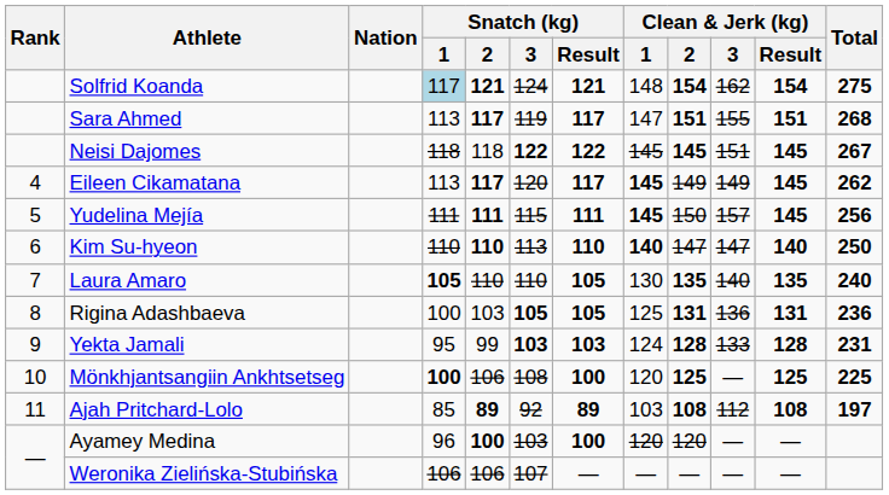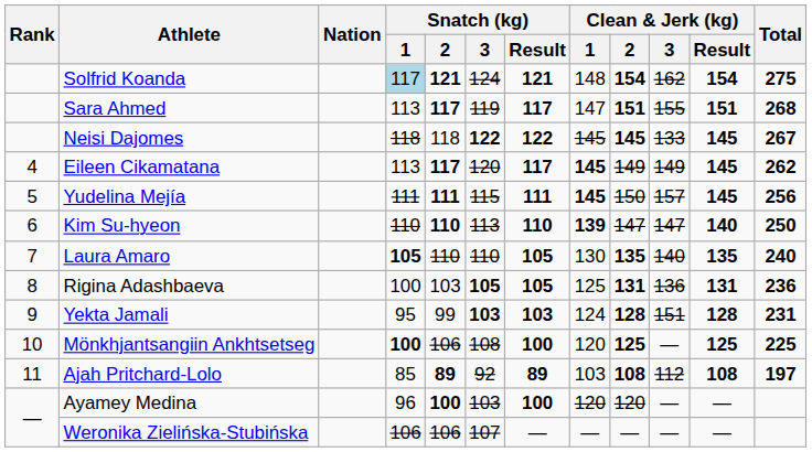Neisi Dajomes | Clean & Jerk (kg) / 3: 151 -> 133
Kim Su-hyeon | Clean & Jerk (kg) / 1: 140 -> 139
Yekta Jamali | Clean & Jerk (kg) / 3: 133 -> 151
